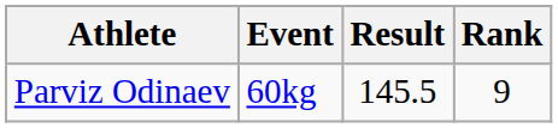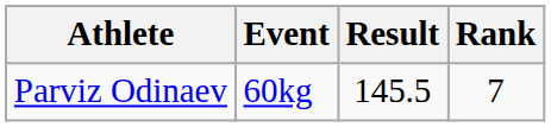Parviz Odinaev | Rank: 9 -> 7
